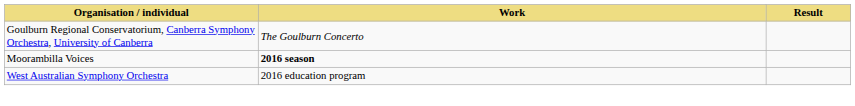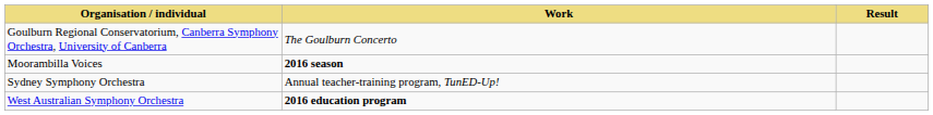+ row: Sydney Symphony Orchestra | Annual teacher-training program, TunED-Up!
West Australian Symphony Orchestra | Work: normal -> bold
